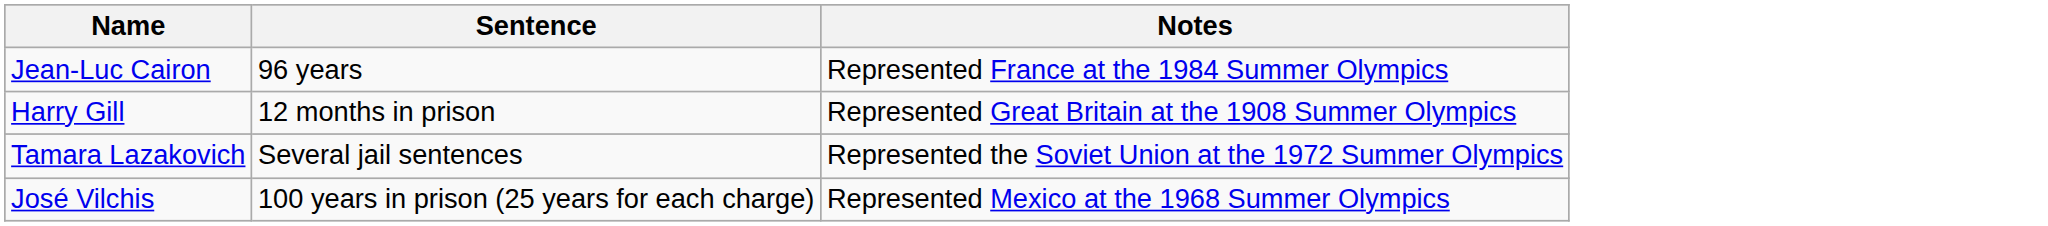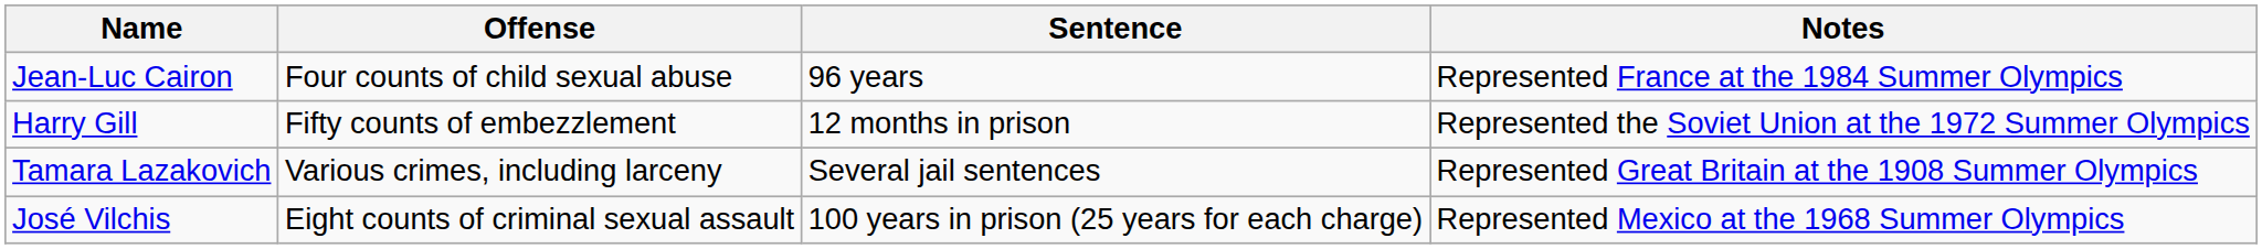+ column: Offense | Four counts of child sexual abuse | Fifty counts of embezzlement | Various crimes, including larceny | Eight counts of criminal sexual assault
Harry Gill | Notes: Represented Great Britain at the 1908 Summer Olympics -> Represented the Soviet Union at the 1972 Summer Olympics
Tamara Lazakovich | Notes: Represented the Soviet Union at the 1972 Summer Olympics -> Represented Great Britain at the 1908 Summer Olympics
